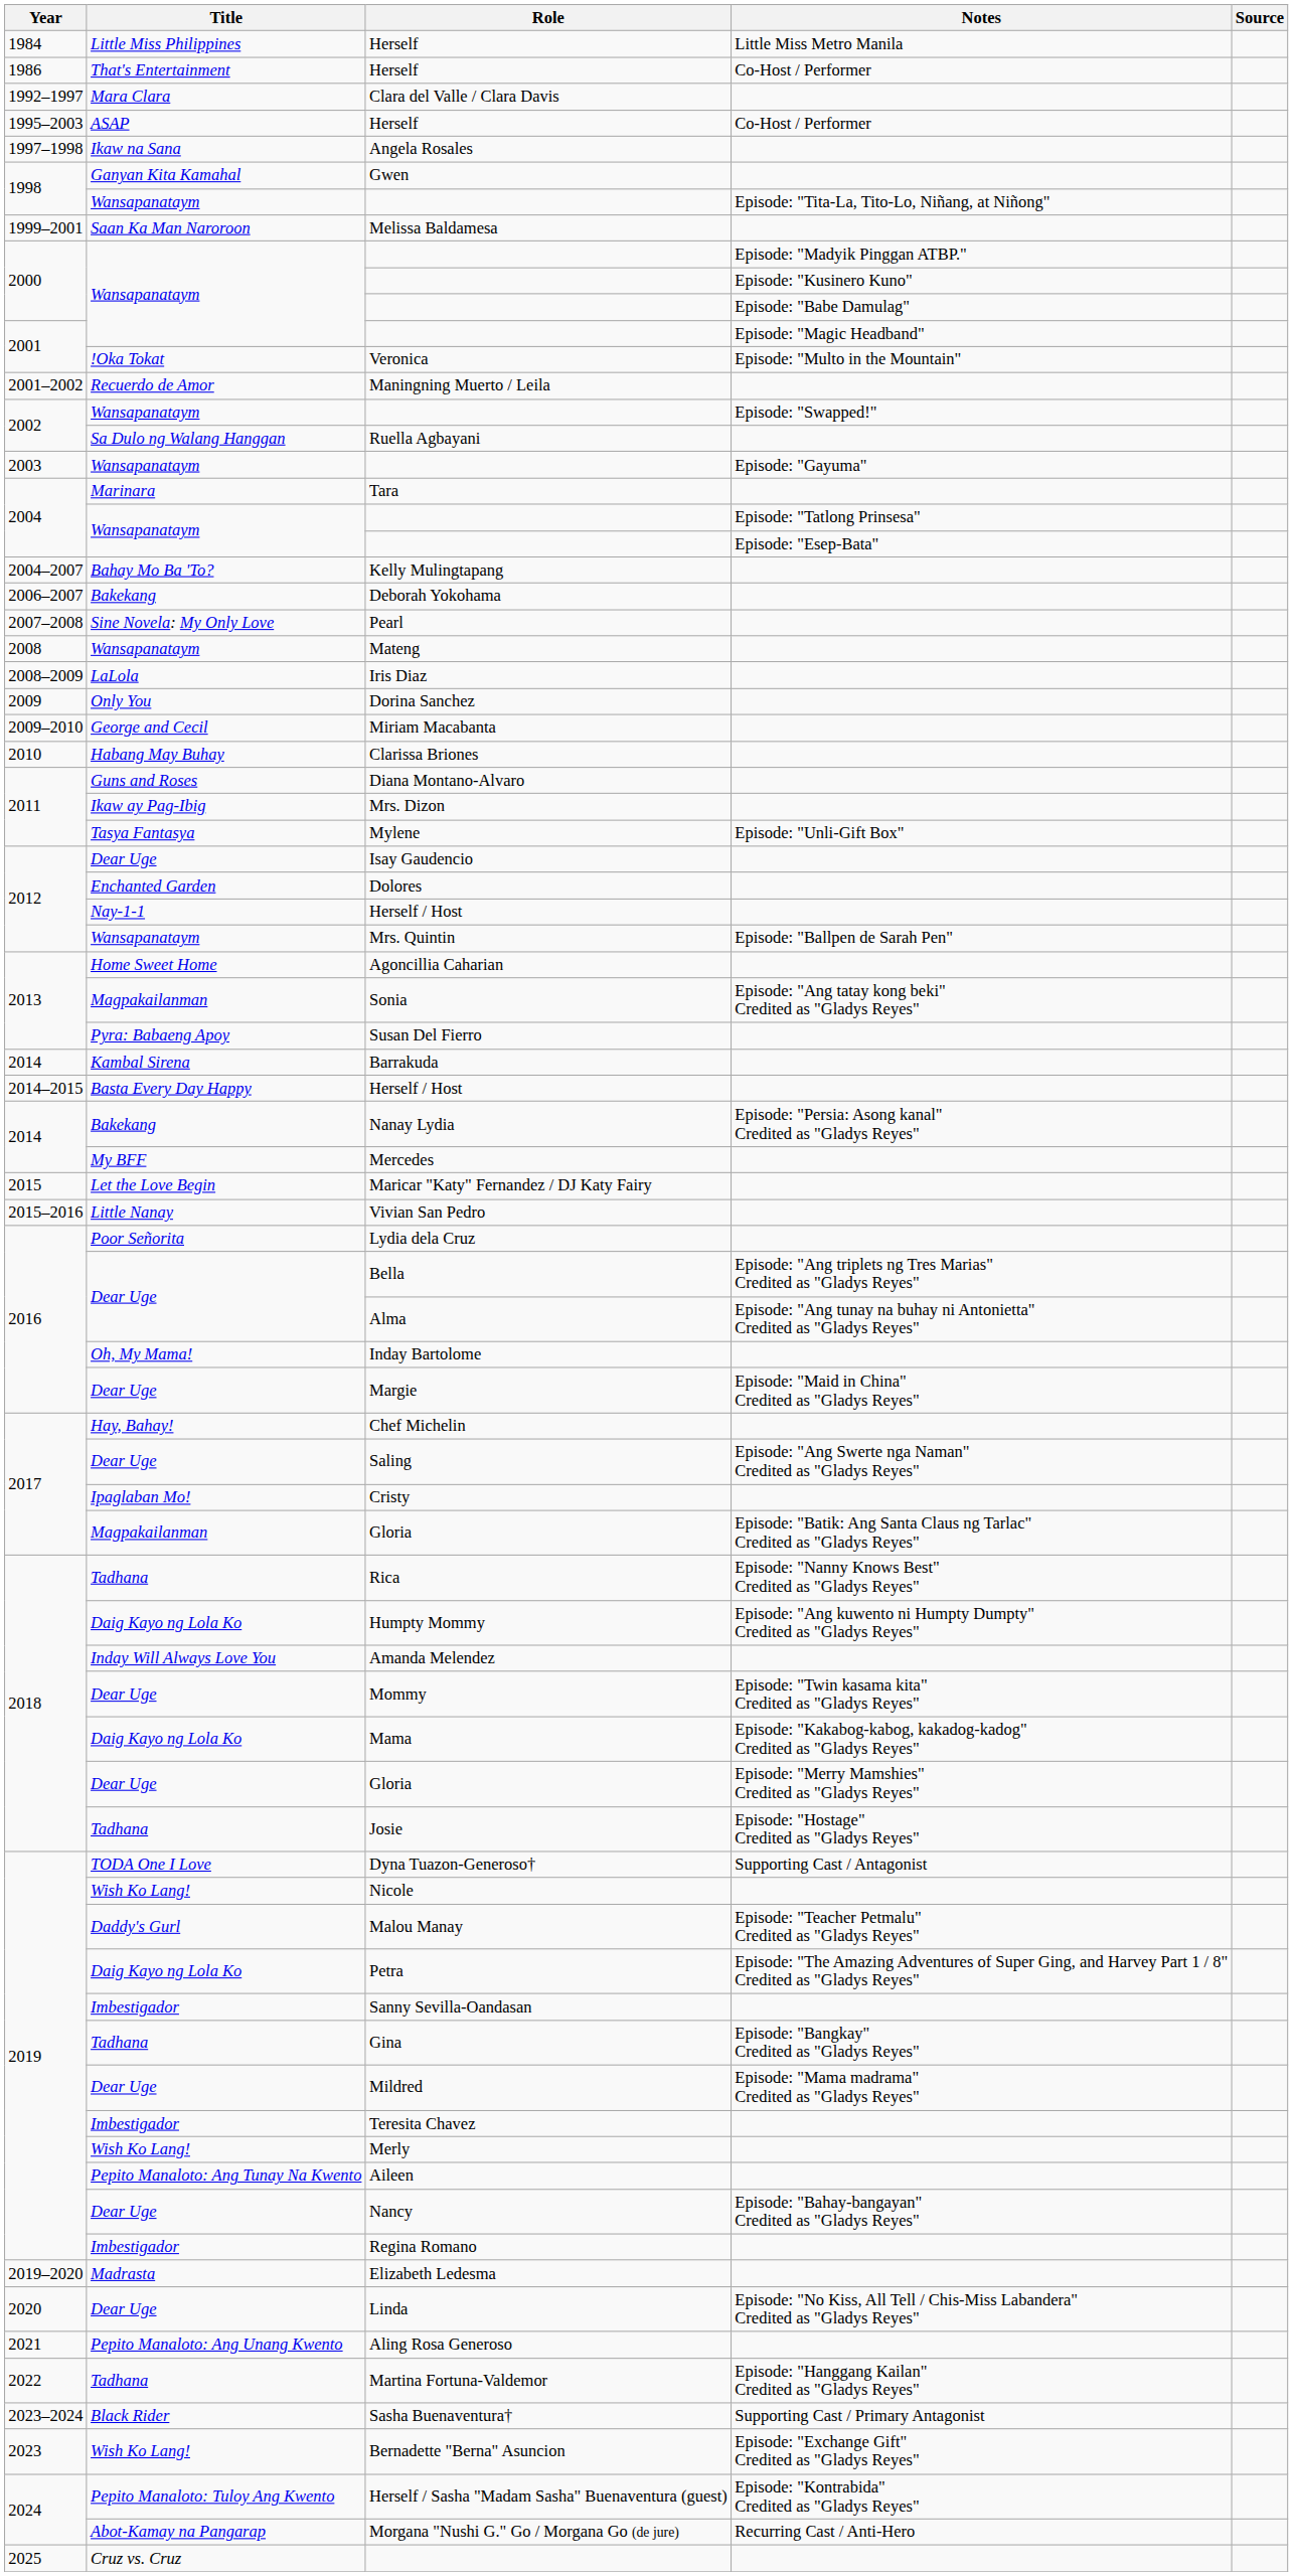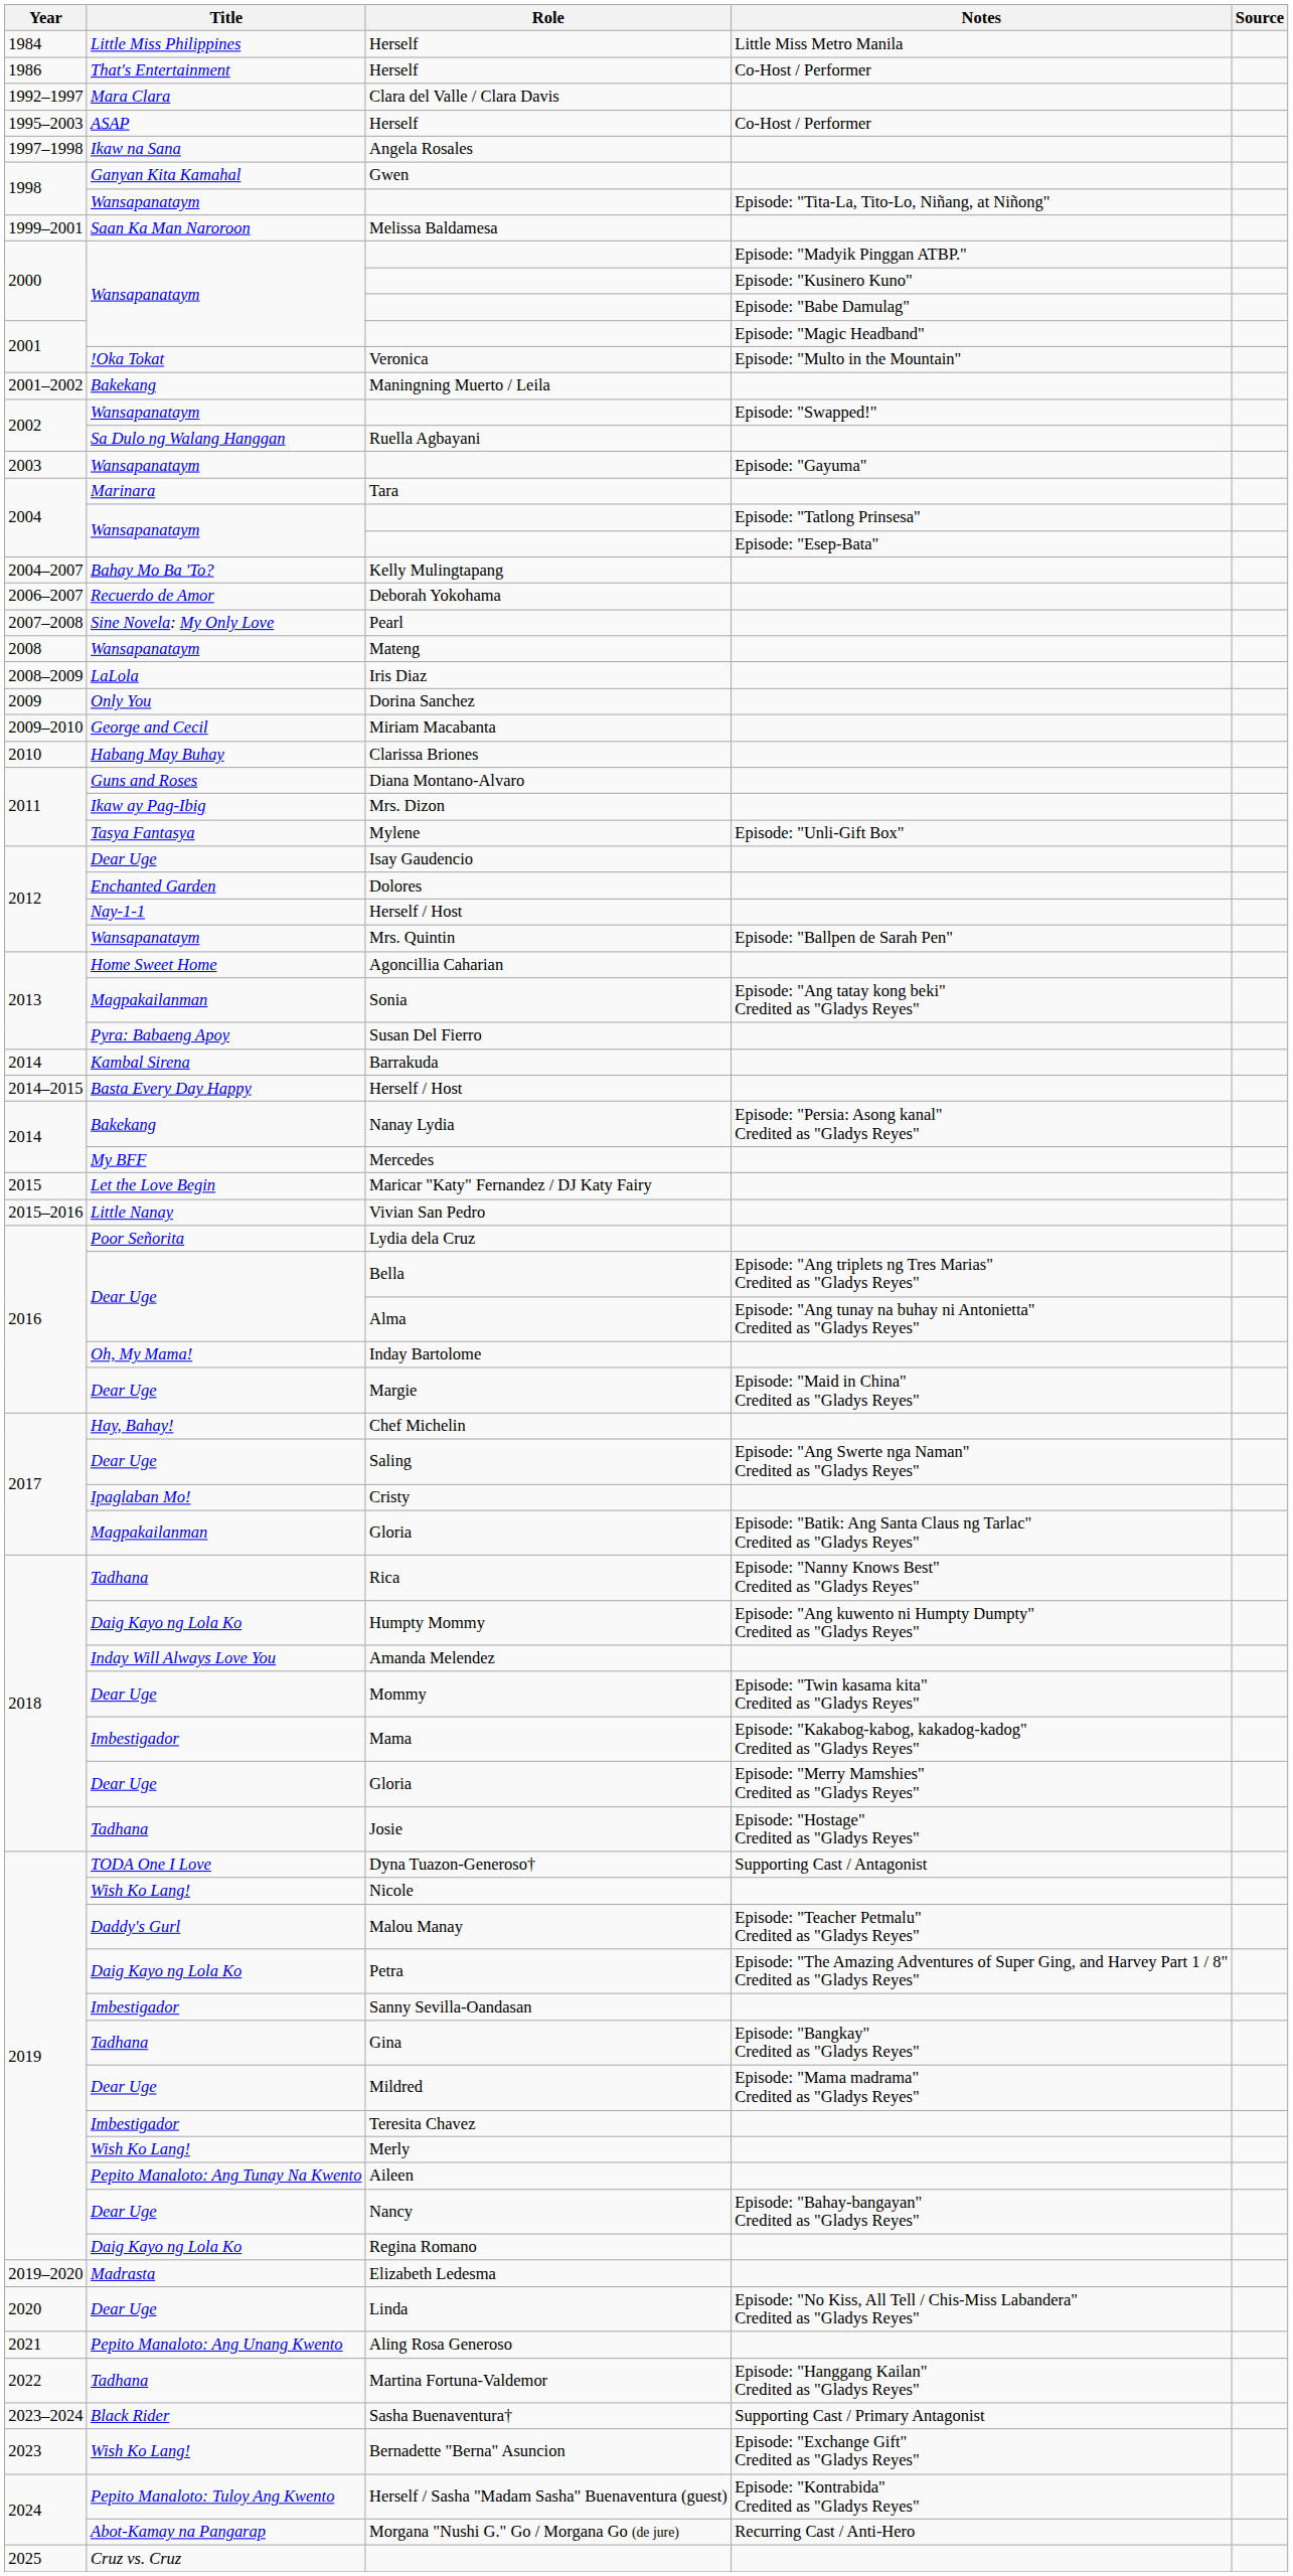Maningning Muerto / Leila | Title: Recuerdo de Amor -> Bakekang
Deborah Yokohama | Title: Bakekang -> Recuerdo de Amor
Mama | Title: Daig Kayo ng Lola Ko -> Imbestigador
Regina Romano | Title: Imbestigador -> Daig Kayo ng Lola Ko
